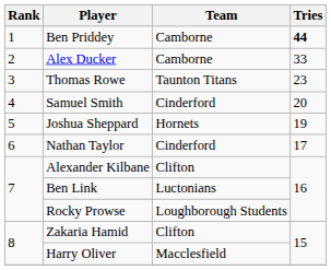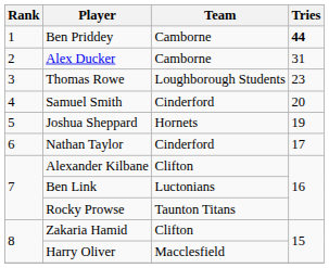Alex Ducker | Tries: 33 -> 31
Thomas Rowe | Team: Taunton Titans -> Loughborough Students
Rocky Prowse | Team: Loughborough Students -> Taunton Titans
